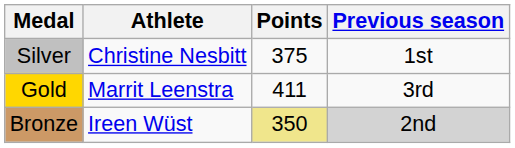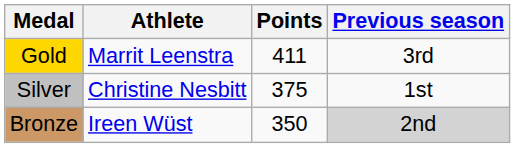rows swapped: Gold <-> Silver
Bronze | Points: khaki background -> no background
